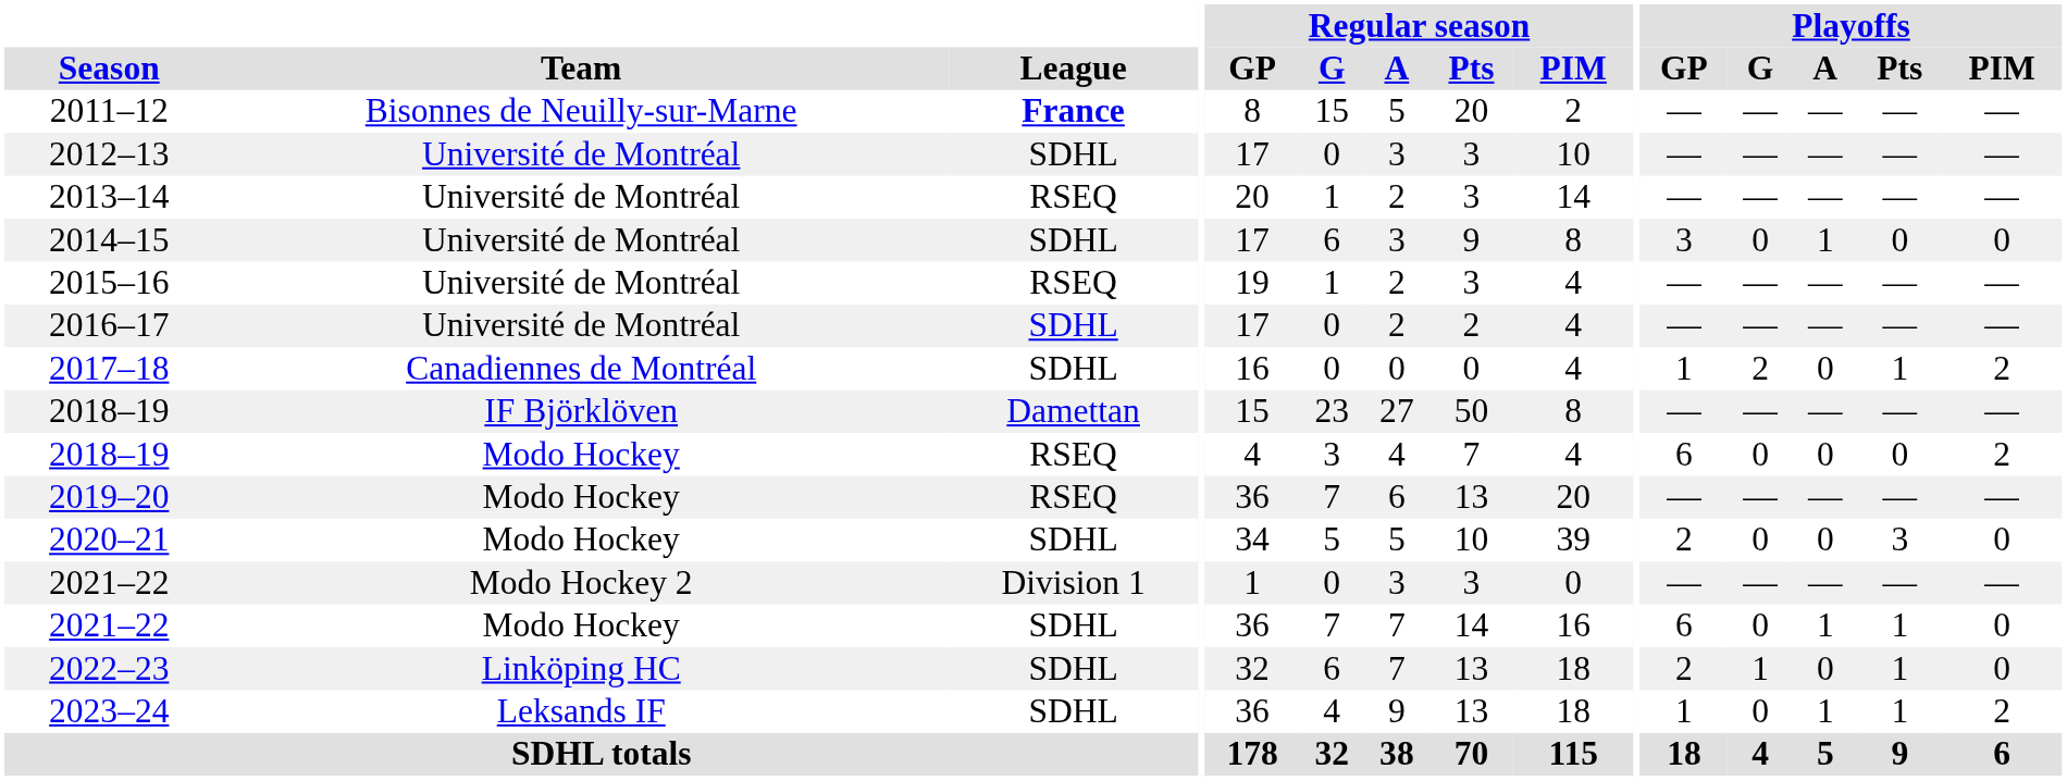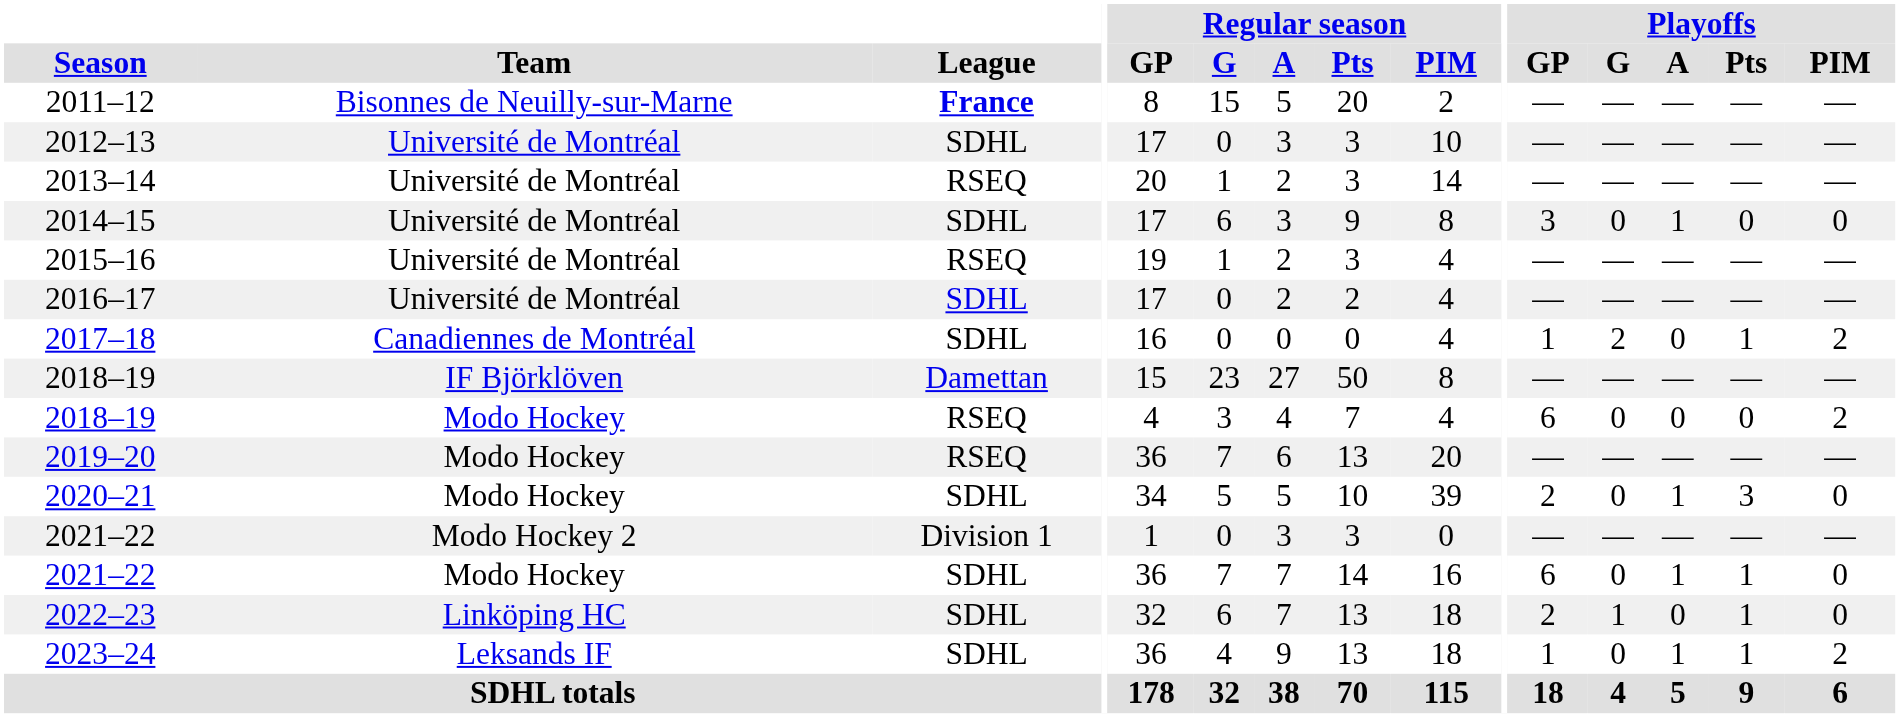2020–21 | Playoffs / A: 0 -> 1
